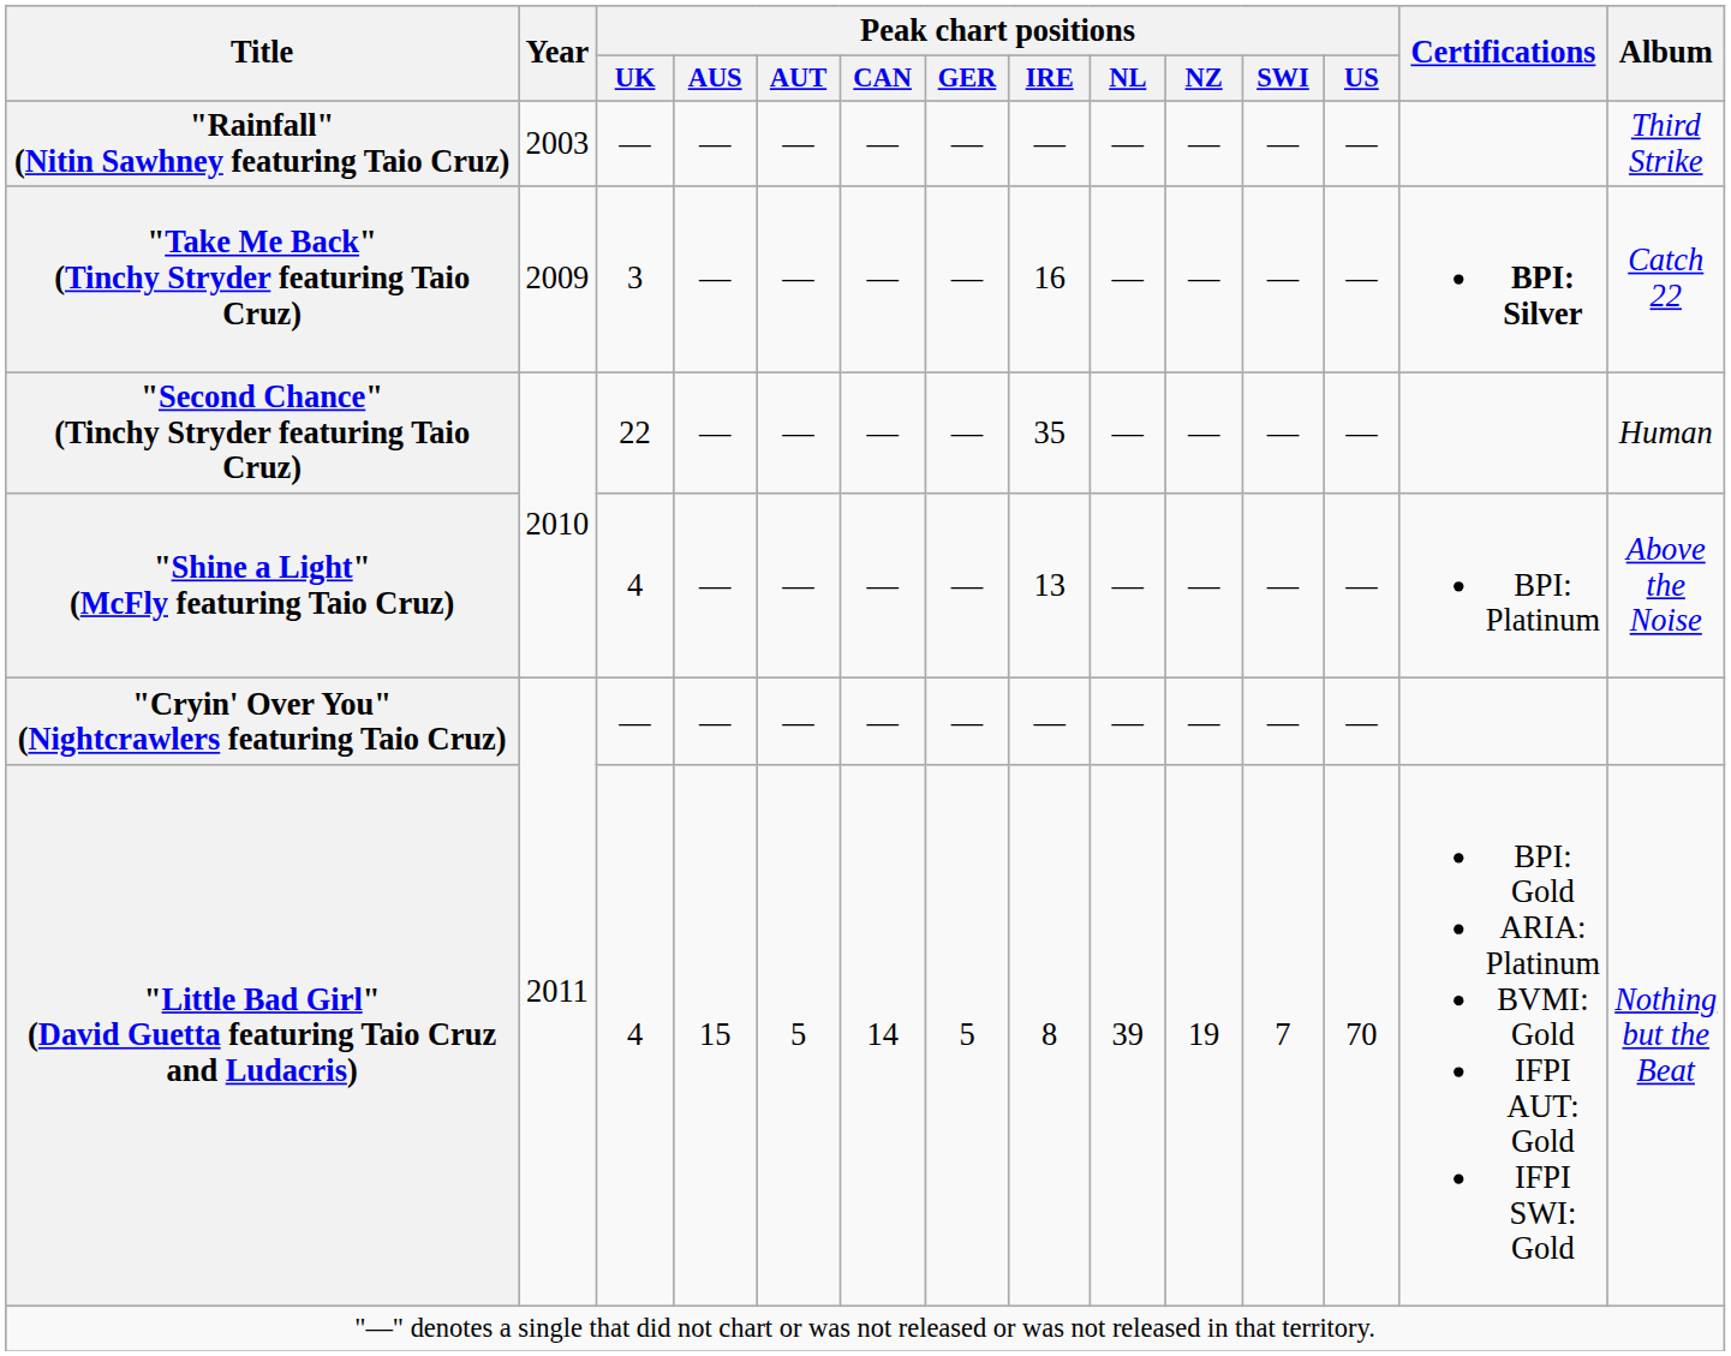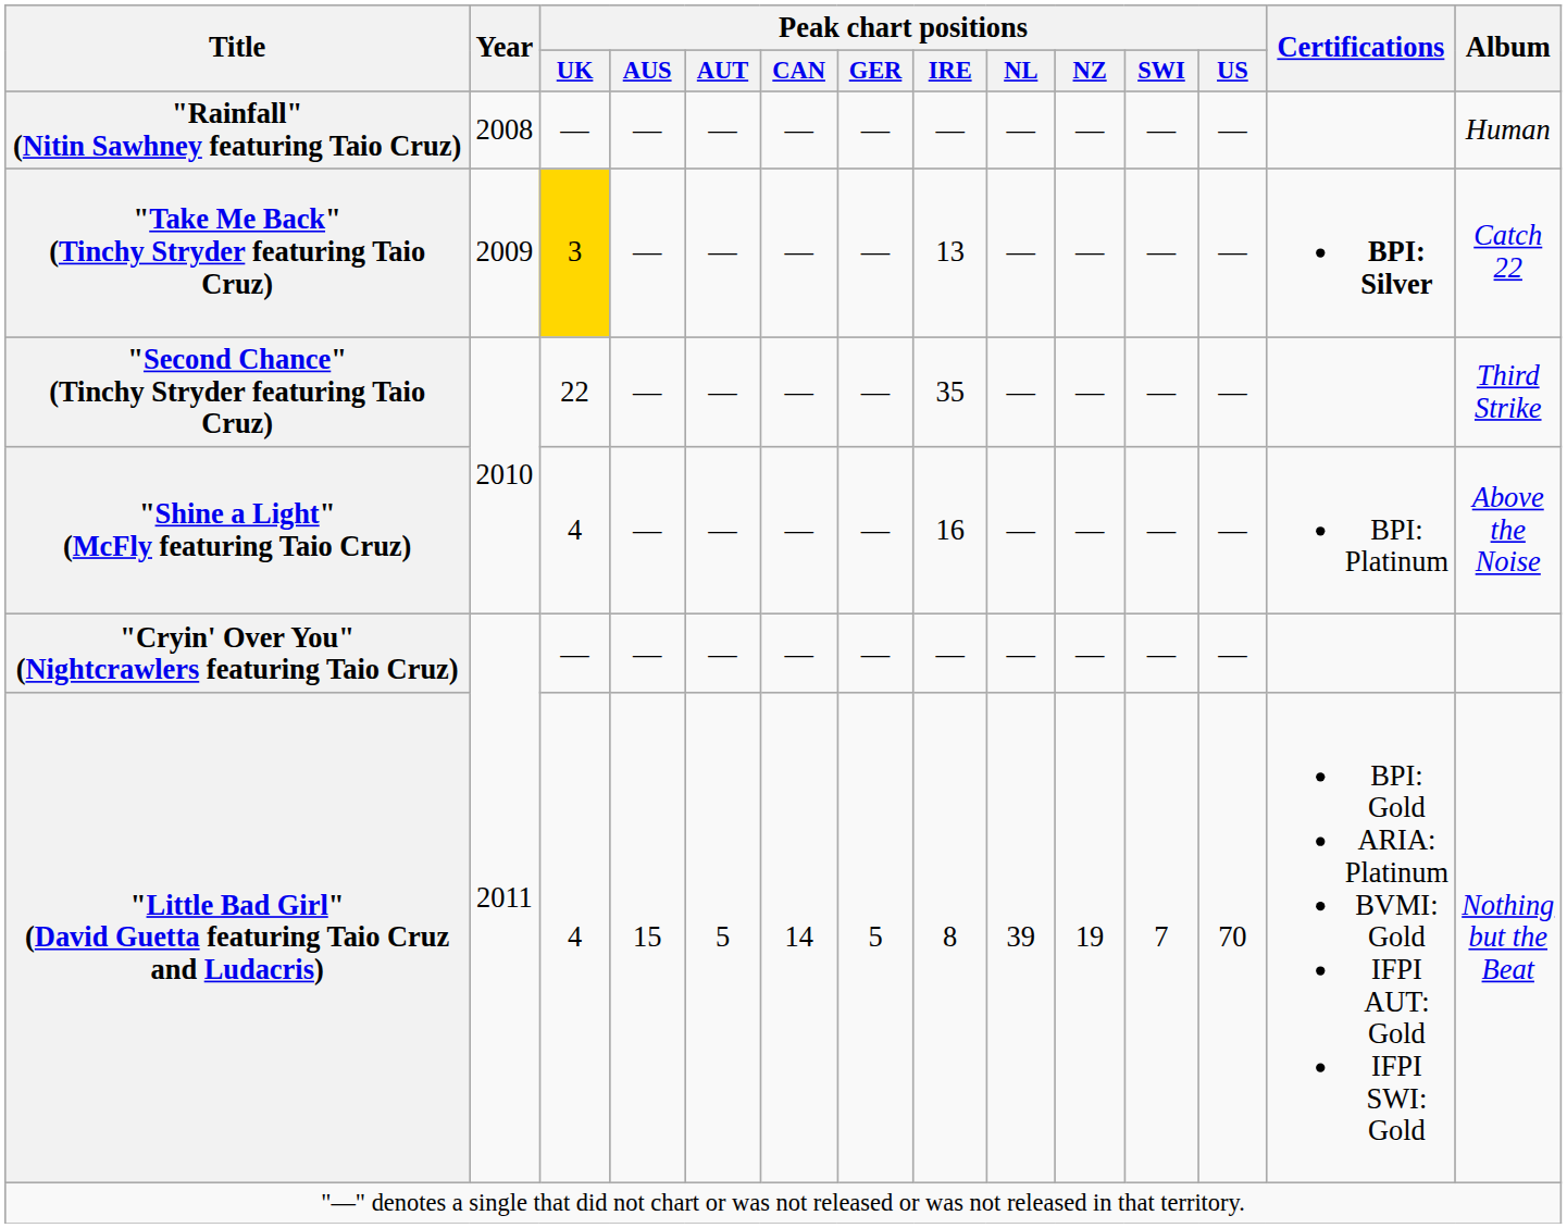"Rainfall" (Nitin Sawhney featuring Taio Cruz) | Year: 2003 -> 2008
"Rainfall" (Nitin Sawhney featuring Taio Cruz) | Album: Third Strike -> Human
"Take Me Back" (Tinchy Stryder featuring Taio Cruz) | Peak chart positions / UK: no background -> gold background
"Take Me Back" (Tinchy Stryder featuring Taio Cruz) | Peak chart positions / IRE: 16 -> 13
"Second Chance" (Tinchy Stryder featuring Taio Cruz) | Album: Human -> Third Strike
"Shine a Light" (McFly featuring Taio Cruz) | Peak chart positions / IRE: 13 -> 16
